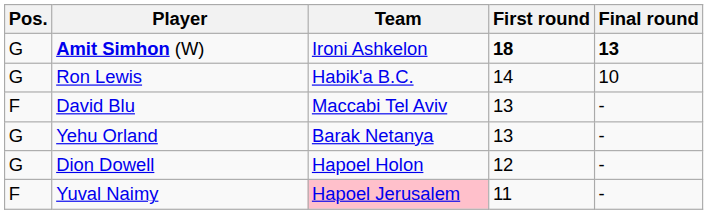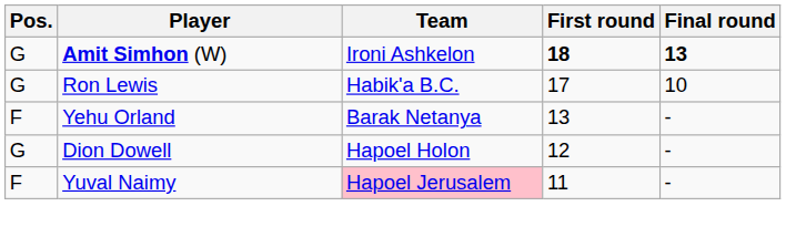Ron Lewis | First round: 14 -> 17
- row: F | David Blu | Maccabi Tel Aviv | 13 | -
Yehu Orland | Pos.: G -> F
